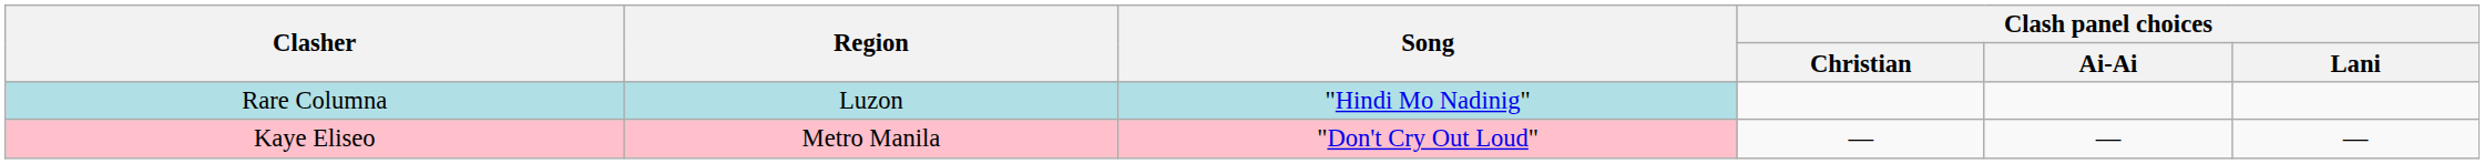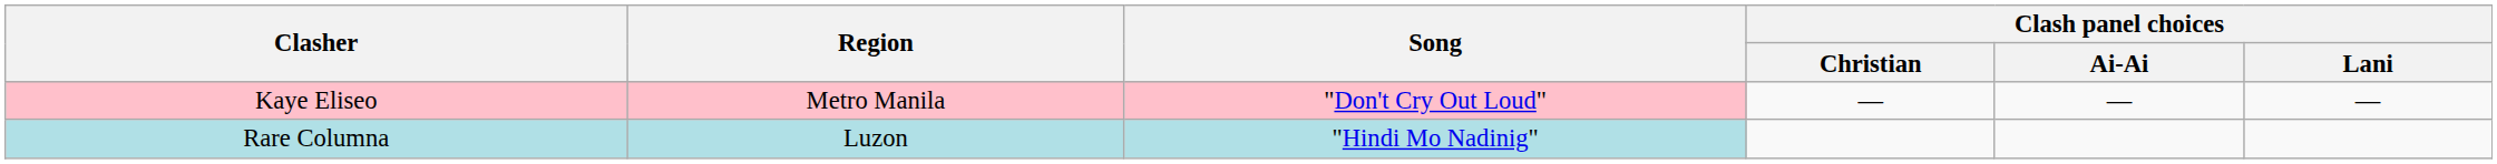rows swapped: Kaye Eliseo <-> Rare Columna
